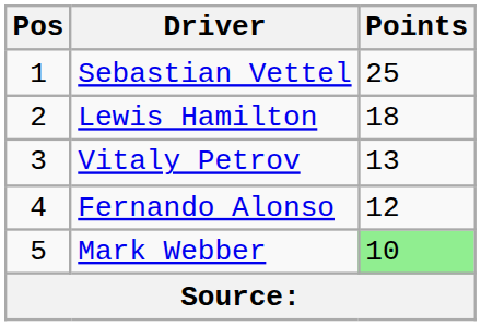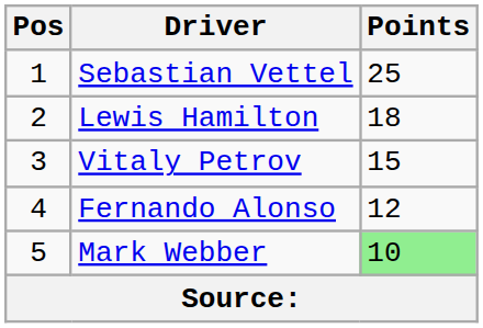Vitaly Petrov | Points: 13 -> 15
